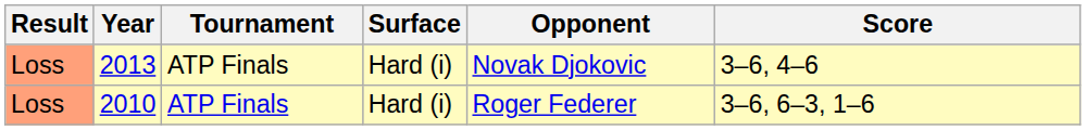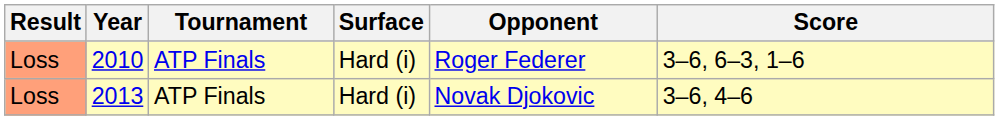rows swapped: 2010 <-> 2013
